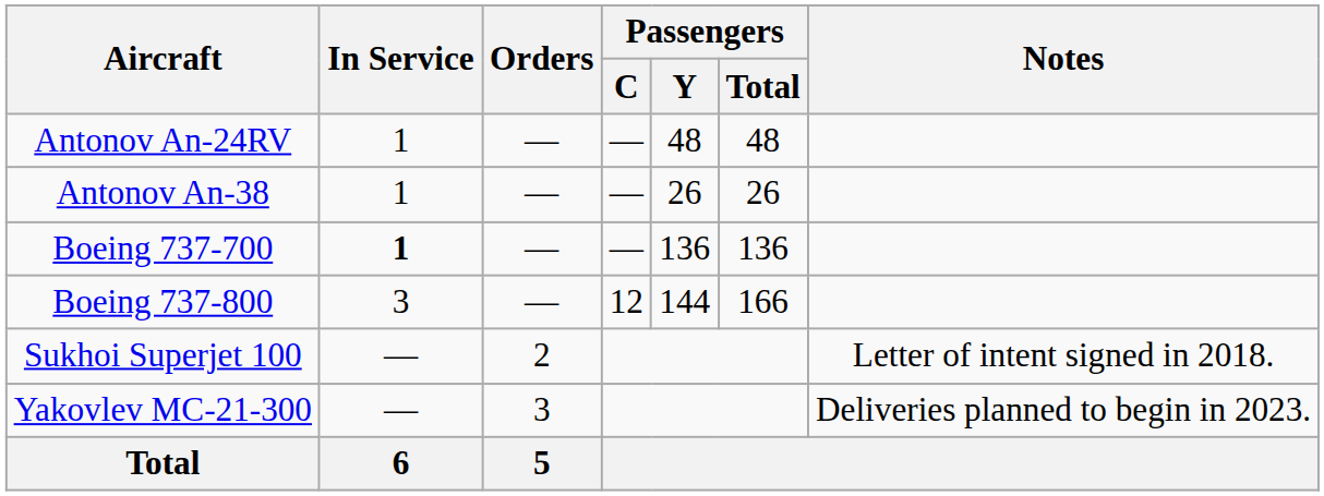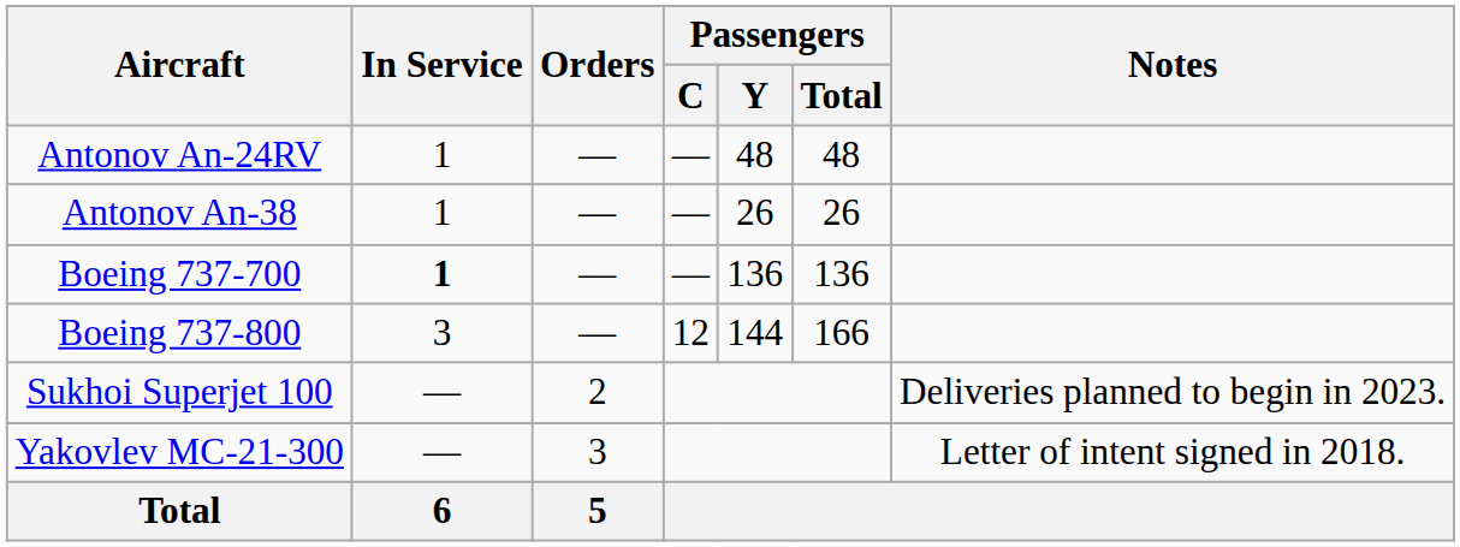Sukhoi Superjet 100 | Notes: Letter of intent signed in 2018. -> Deliveries planned to begin in 2023.
Yakovlev MC-21-300 | Notes: Deliveries planned to begin in 2023. -> Letter of intent signed in 2018.
